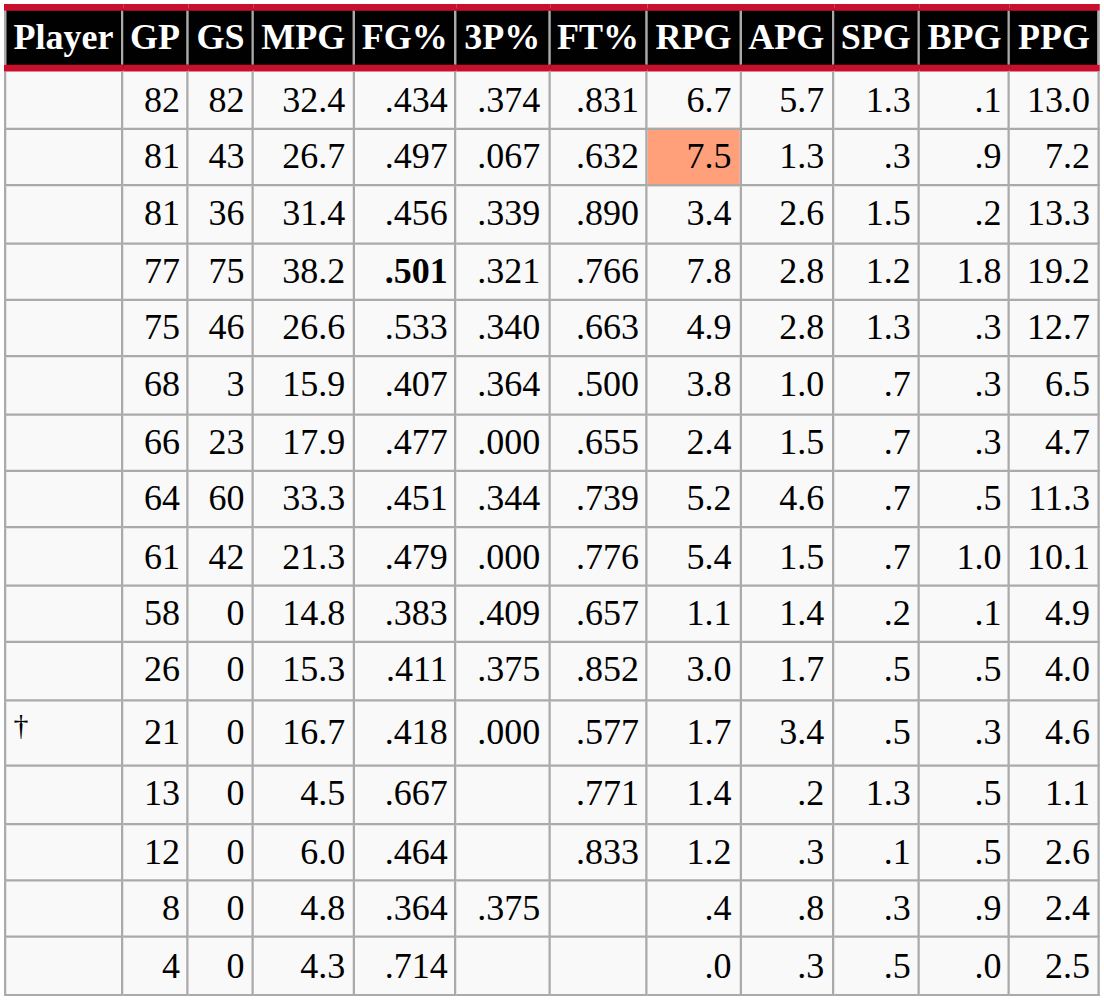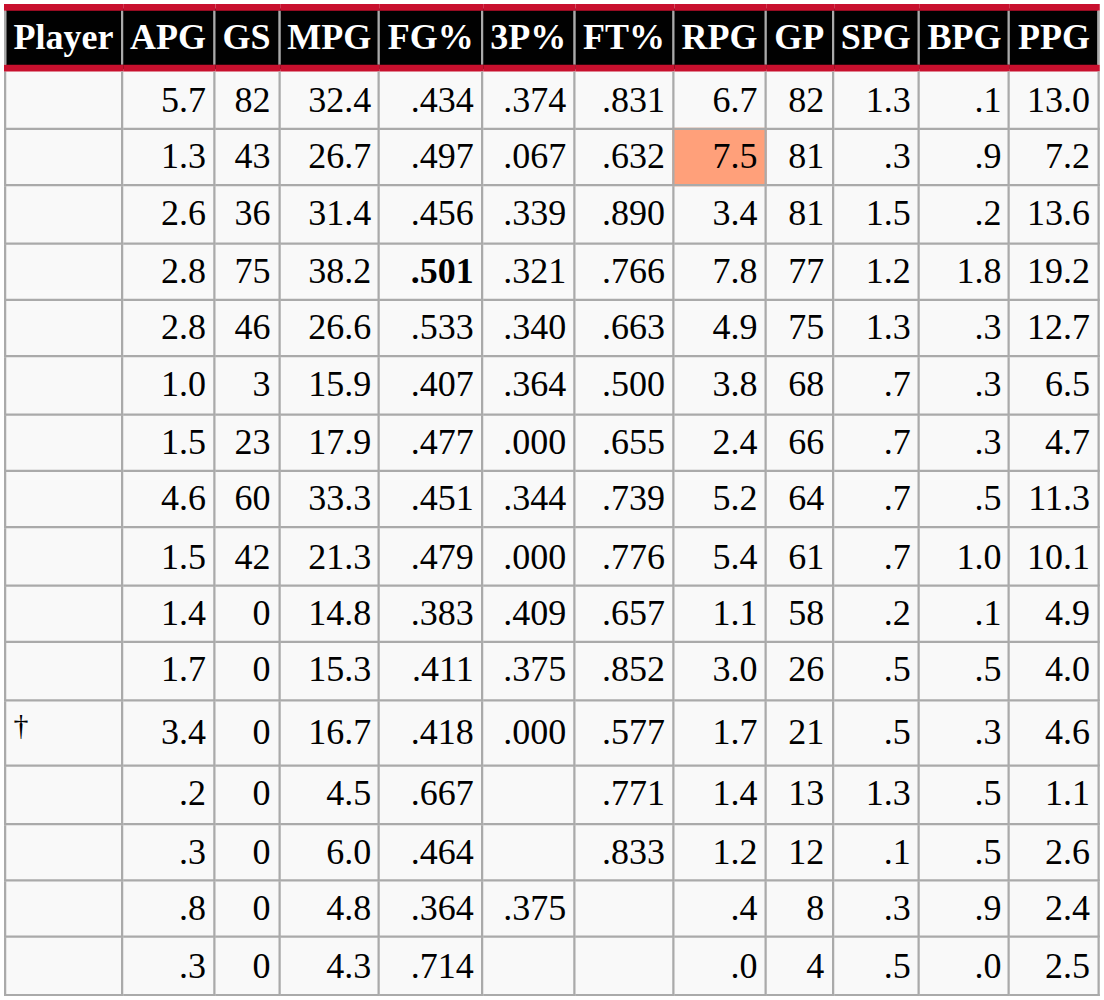columns swapped: GP <-> APG
31.4 | PPG: 13.3 -> 13.6
